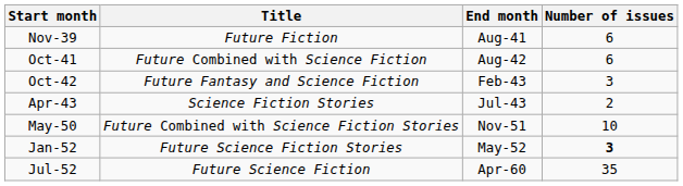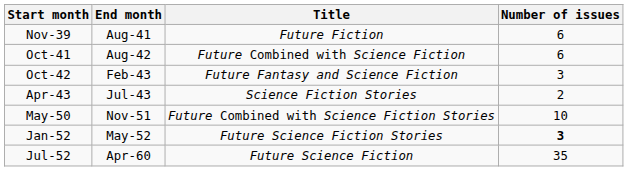columns swapped: End month <-> Title
